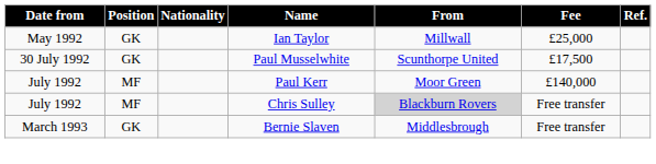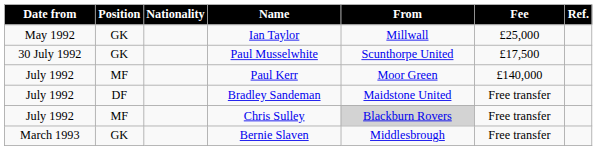+ row: July 1992 | DF | Bradley Sandeman | Maidstone United | Free transfer
